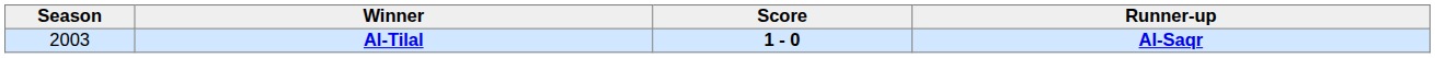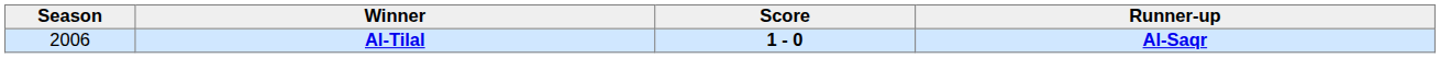Al-Tilal | Season: 2003 -> 2006
